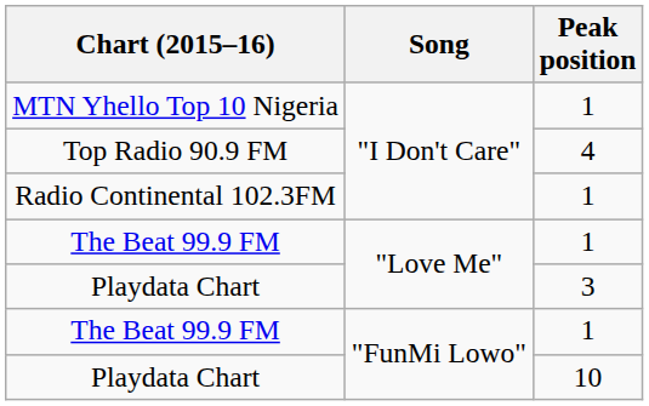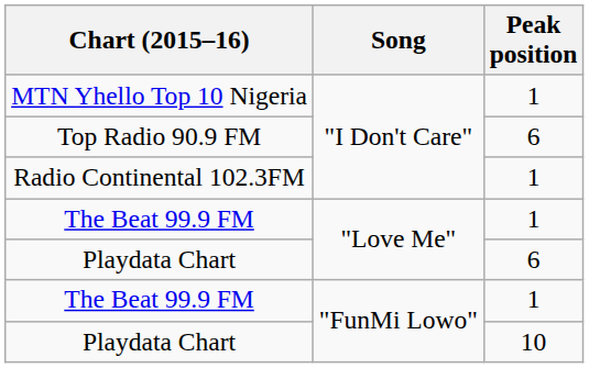Top Radio 90.9 FM | Peak position: 4 -> 6
Playdata Chart / "Love Me" | Peak position: 3 -> 6
